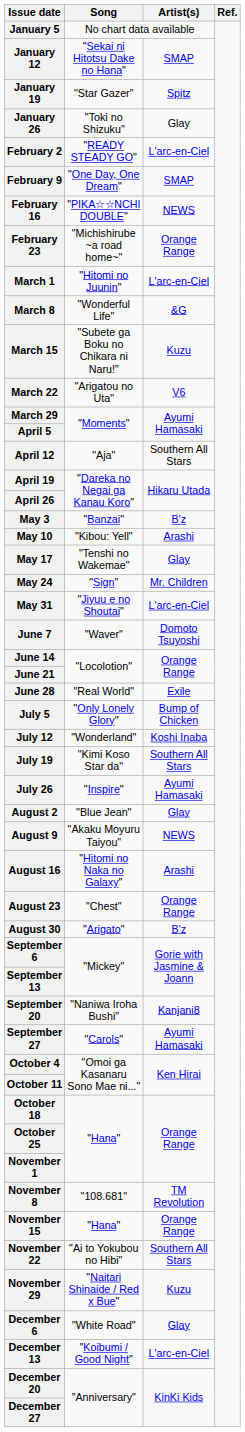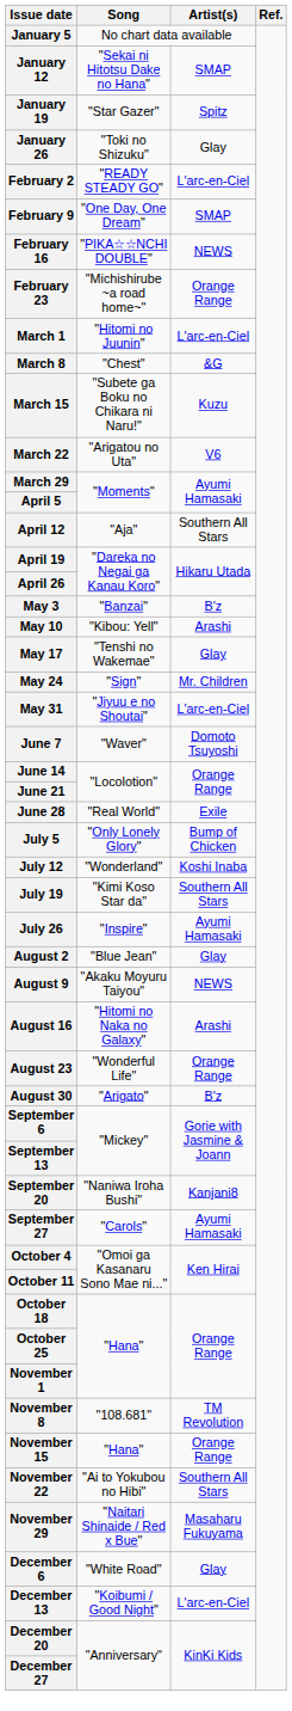March 8 | Song: "Wonderful Life" -> "Chest"
August 23 | Song: "Chest" -> "Wonderful Life"
November 29 | Artist(s): Kuzu -> Masaharu Fukuyama
